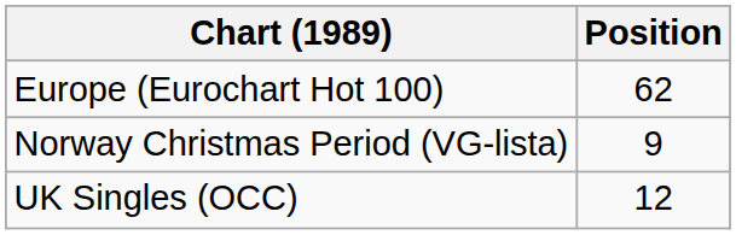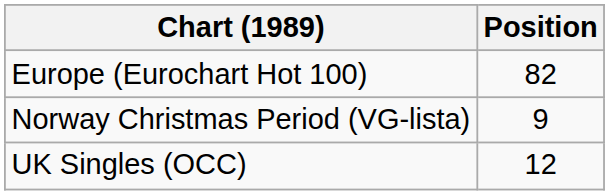Europe (Eurochart Hot 100) | Position: 62 -> 82
